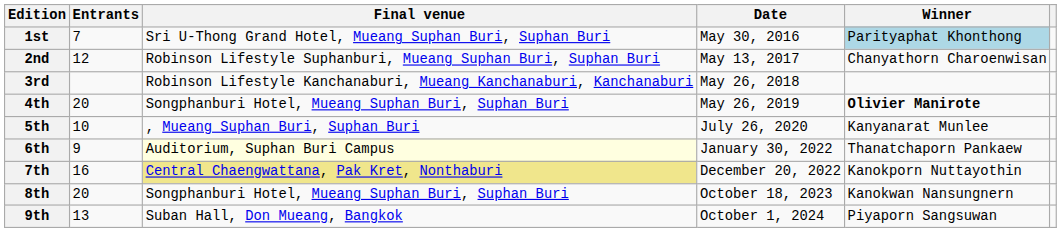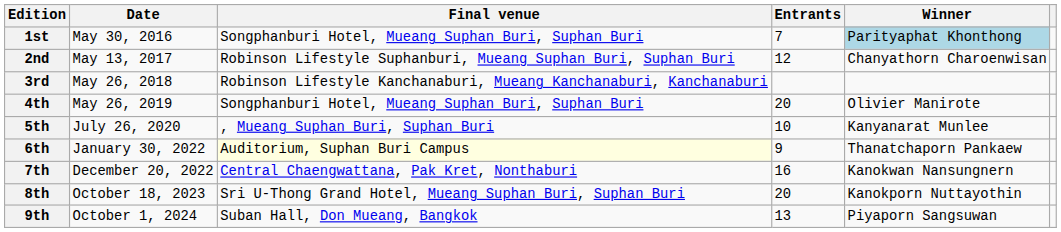columns swapped: Date <-> Entrants
1st | Final venue: Sri U-Thong Grand Hotel, Mueang Suphan Buri, Suphan Buri -> Songphanburi Hotel, Mueang Suphan Buri, Suphan Buri
4th | Winner: bold -> normal
7th | Final venue: khaki background -> no background
7th | Winner: Kanokporn Nuttayothin -> Kanokwan Nansungnern
8th | Final venue: Songphanburi Hotel, Mueang Suphan Buri, Suphan Buri -> Sri U-Thong Grand Hotel, Mueang Suphan Buri, Suphan Buri
8th | Winner: Kanokwan Nansungnern -> Kanokporn Nuttayothin
